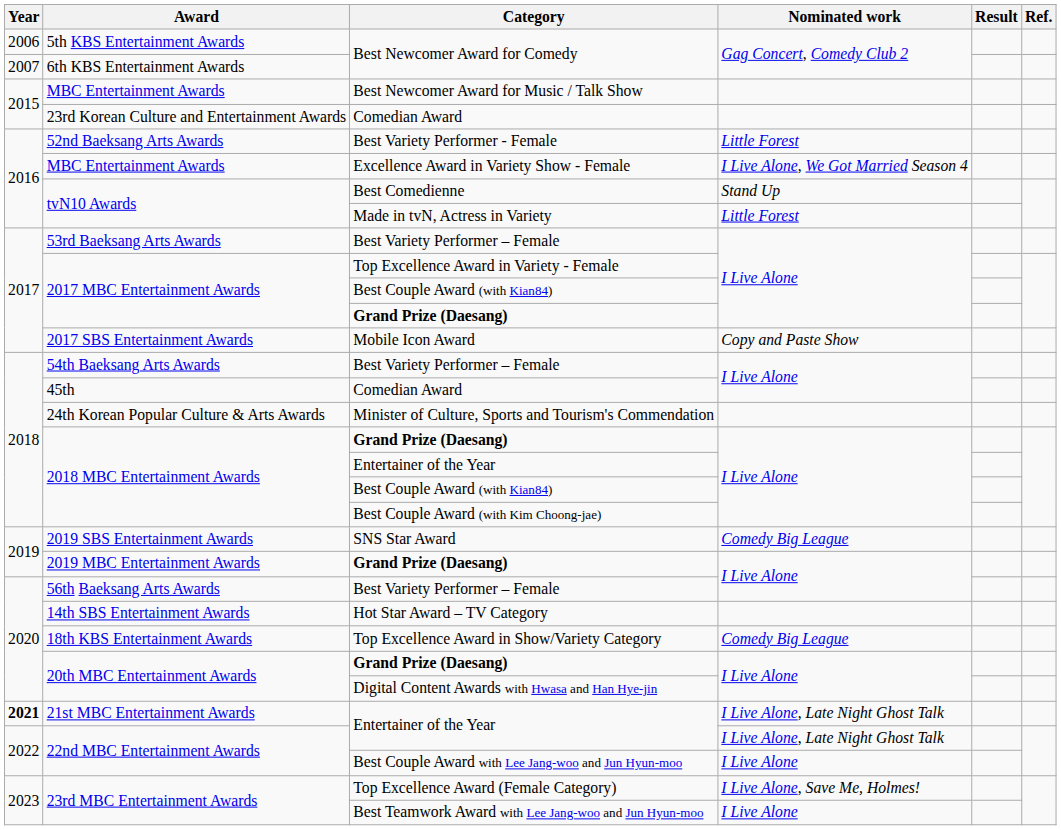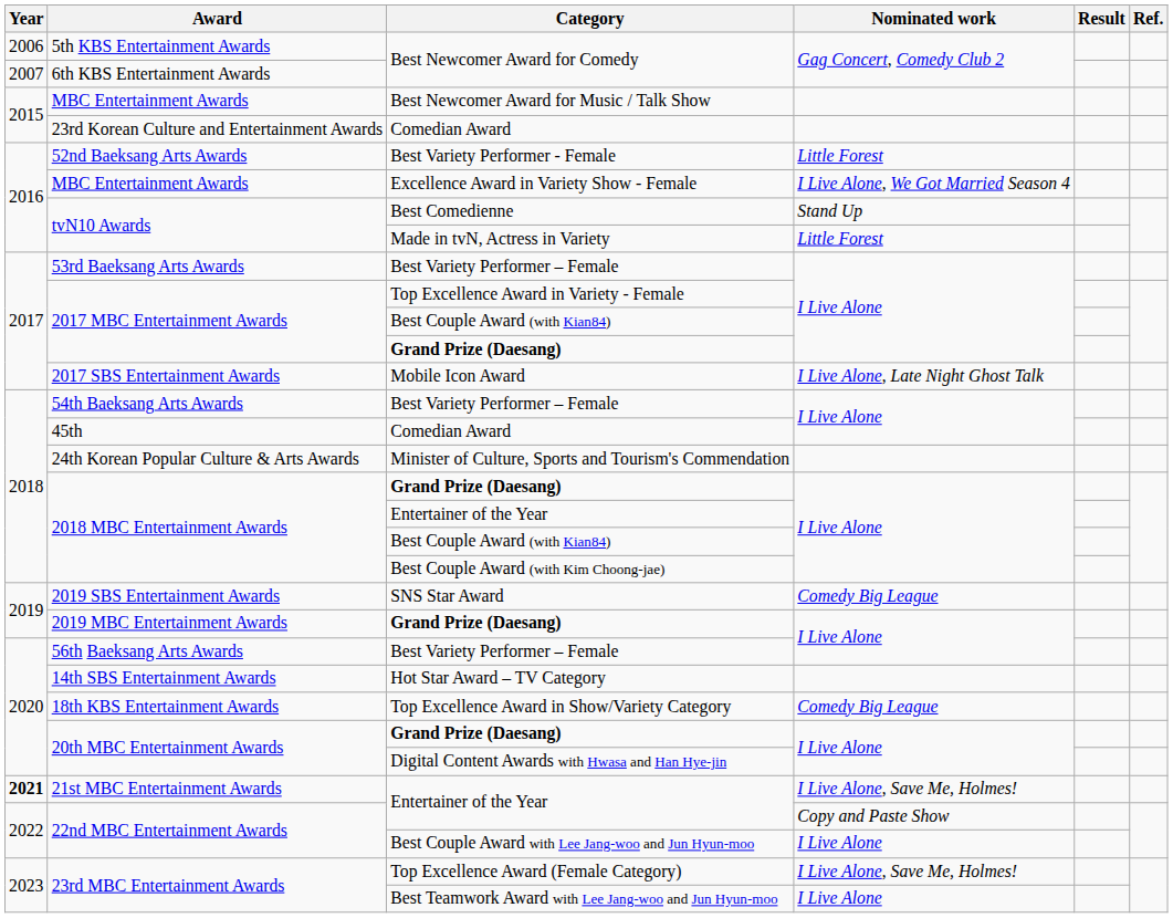2017 SBS Entertainment Awards | Nominated work: Copy and Paste Show -> I Live Alone, Late Night Ghost Talk
21st MBC Entertainment Awards | Nominated work: I Live Alone, Late Night Ghost Talk -> I Live Alone, Save Me, Holmes!
22nd MBC Entertainment Awards / Entertainer of the Year | Nominated work: I Live Alone, Late Night Ghost Talk -> Copy and Paste Show
